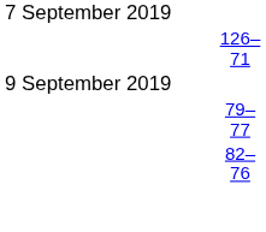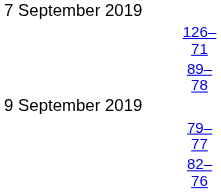+ row: 89–78
